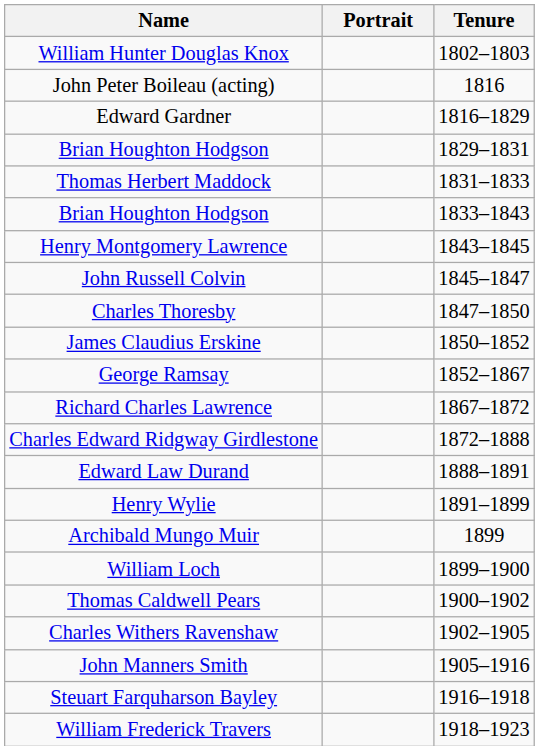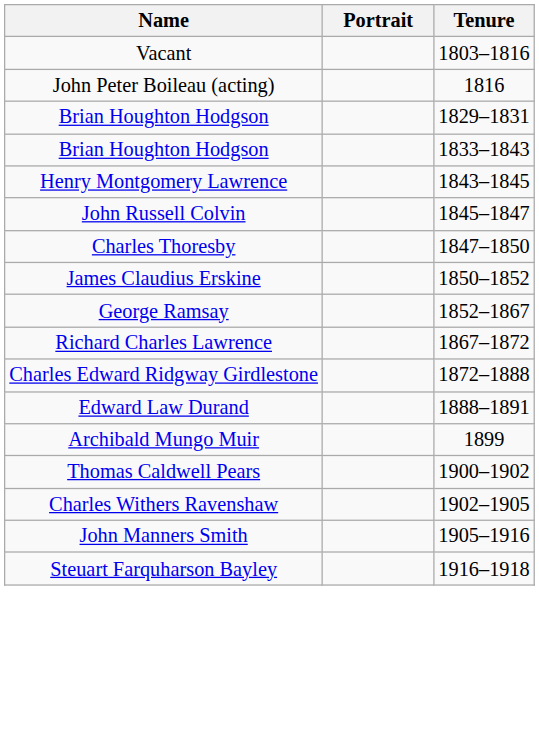- row: William Hunter Douglas Knox | 1802–1803
+ row: Vacant | 1803–1816
- row: Edward Gardner | 1816–1829
- row: Thomas Herbert Maddock | 1831–1833
- row: Henry Wylie | 1891–1899
- row: William Loch | 1899–1900
- row: William Frederick Travers | 1918–1923
